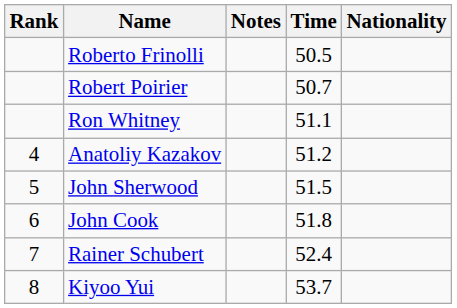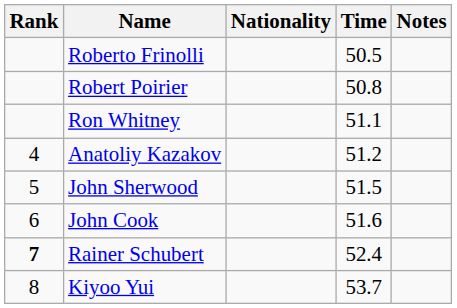columns swapped: Nationality <-> Notes
Robert Poirier | Time: 50.7 -> 50.8
John Cook | Time: 51.8 -> 51.6
Rainer Schubert | Rank: normal -> bold
